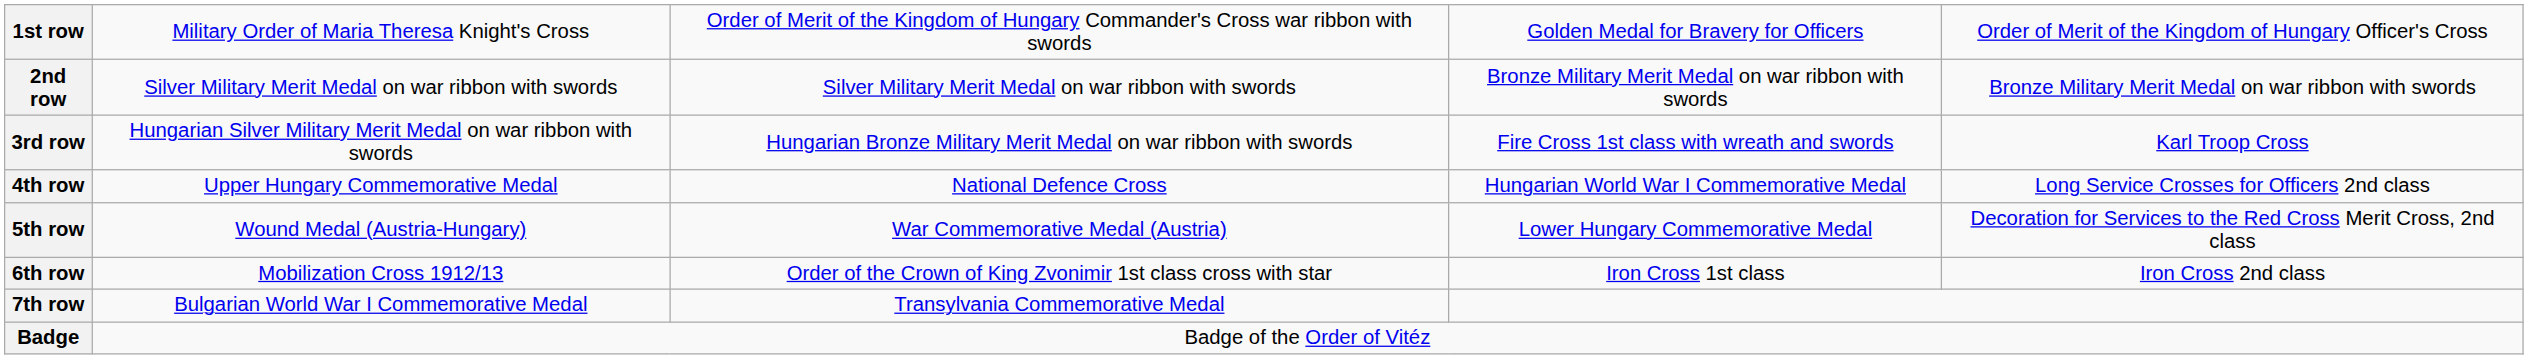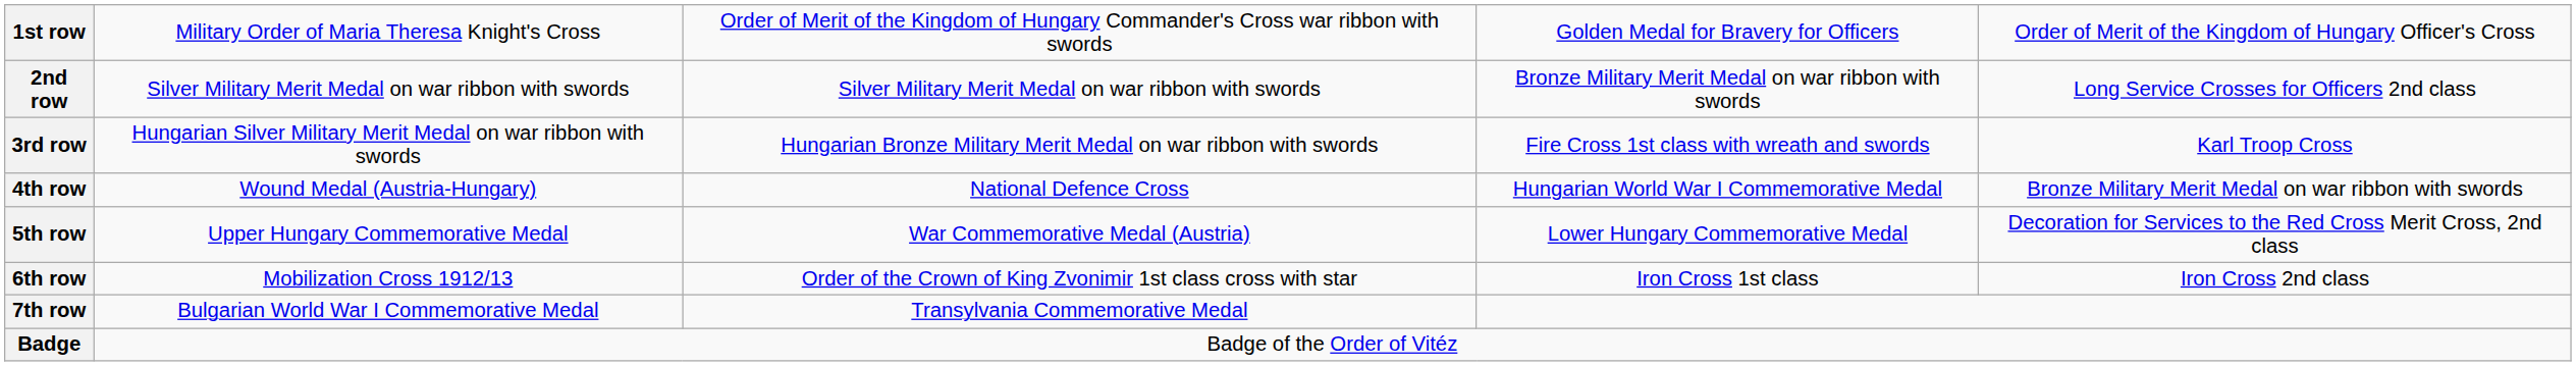2nd row | column 5: Bronze Military Merit Medal on war ribbon with swords -> Long Service Crosses for Officers 2nd class
4th row | column 2: Upper Hungary Commemorative Medal -> Wound Medal (Austria-Hungary)
4th row | column 5: Long Service Crosses for Officers 2nd class -> Bronze Military Merit Medal on war ribbon with swords
5th row | column 2: Wound Medal (Austria-Hungary) -> Upper Hungary Commemorative Medal
